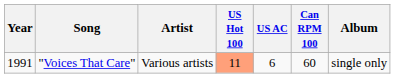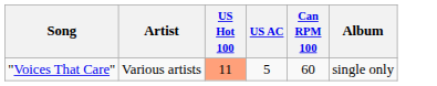- column: Year | 1991
"Voices That Care" | US AC: 6 -> 5
